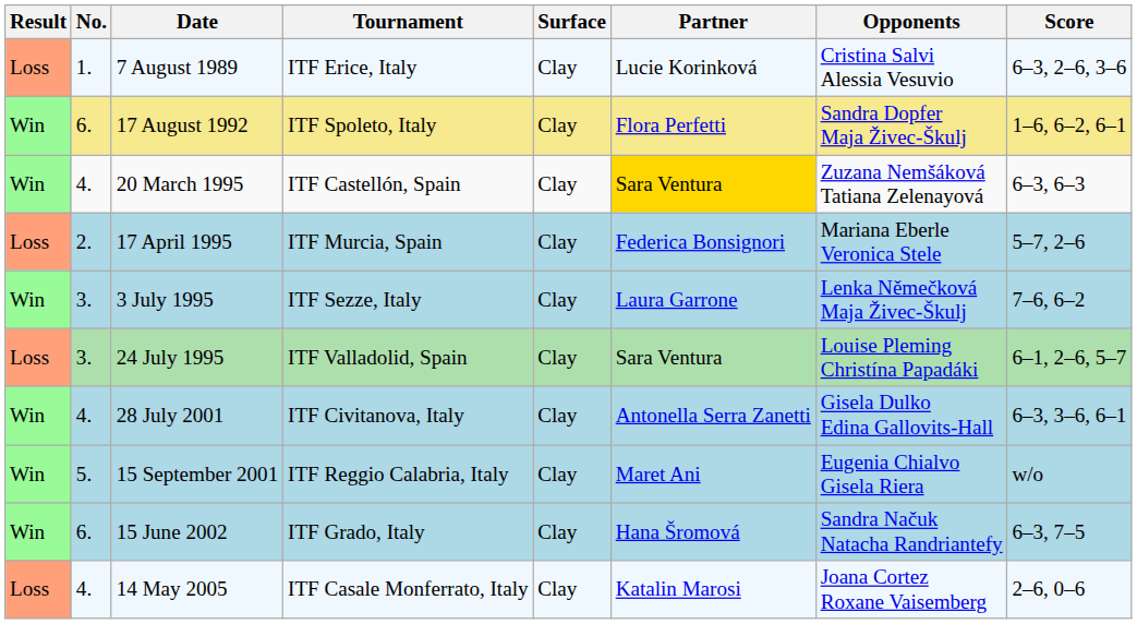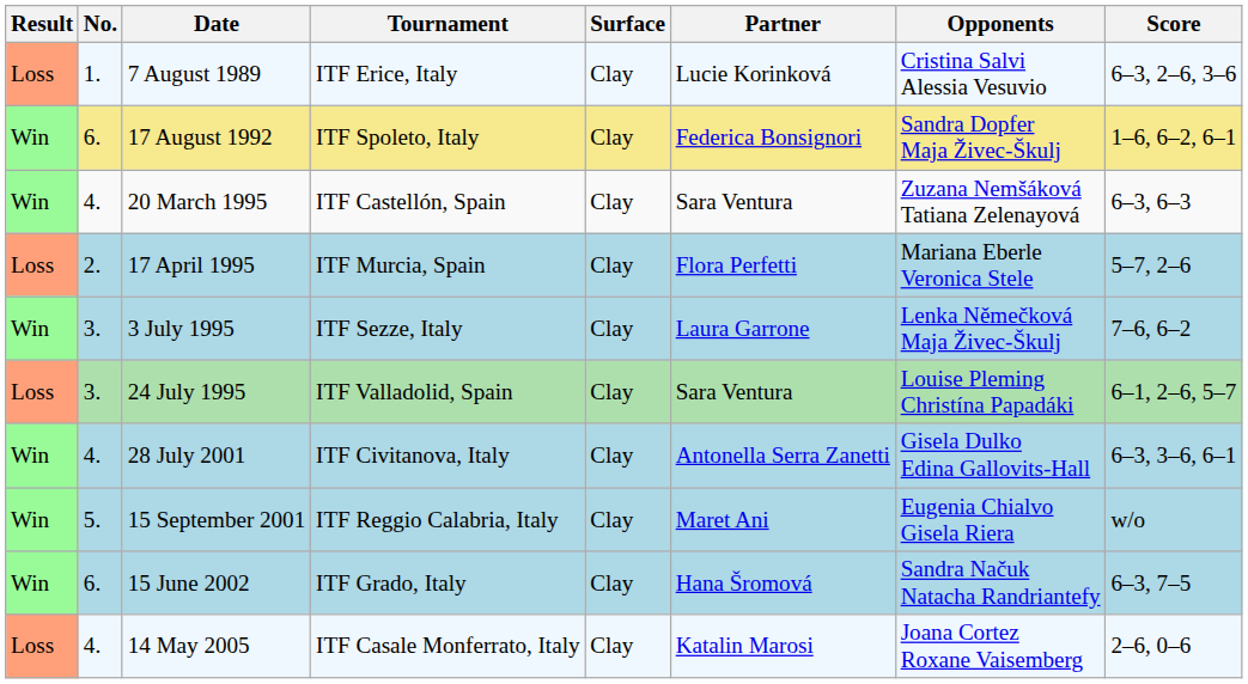17 August 1992 | Partner: Flora Perfetti -> Federica Bonsignori
20 March 1995 | Partner: gold background -> no background
17 April 1995 | Partner: Federica Bonsignori -> Flora Perfetti
